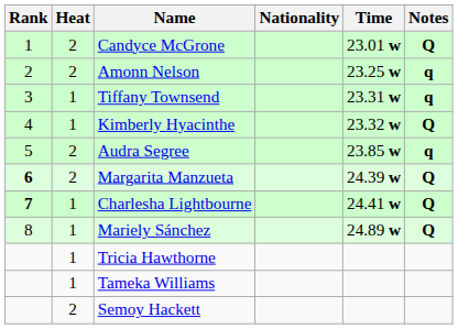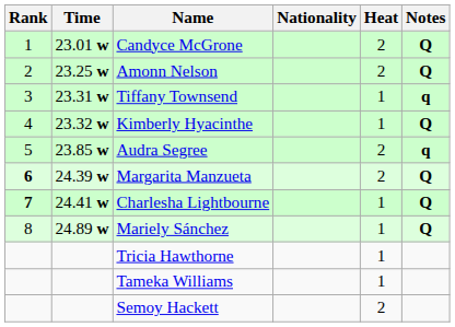columns swapped: Heat <-> Time
Amonn Nelson | Notes: q -> Q
